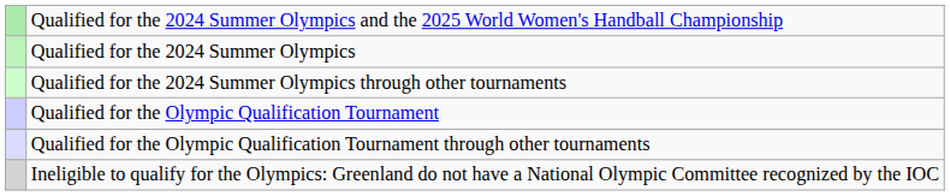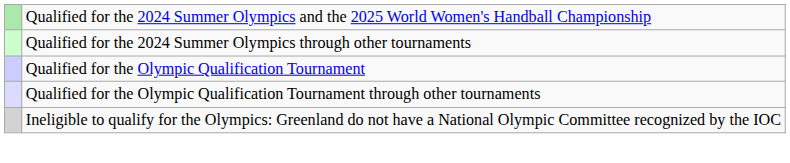- row: Qualified for the 2024 Summer Olympics
